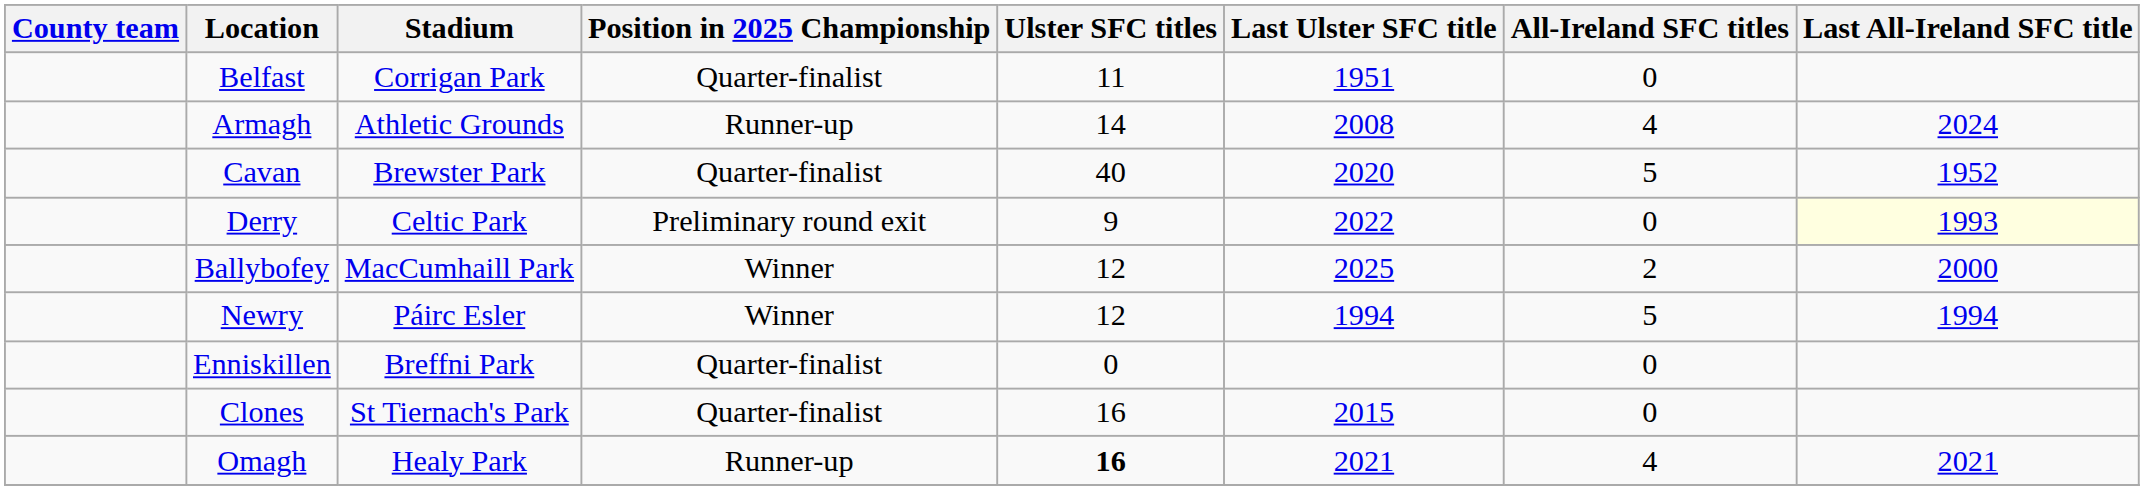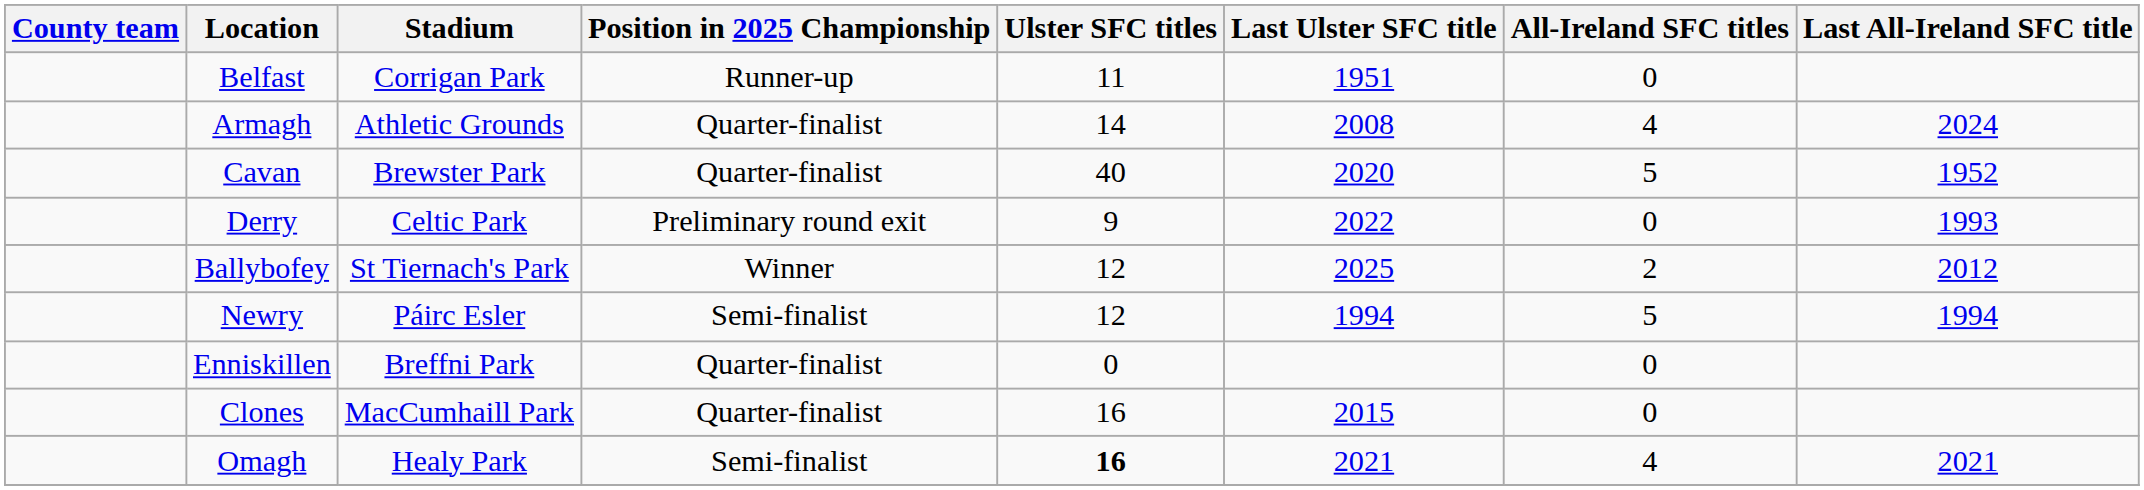Belfast | Position in 2025 Championship: Quarter-finalist -> Runner-up
Armagh | Position in 2025 Championship: Runner-up -> Quarter-finalist
Derry | Last All-Ireland SFC title: lightyellow background -> no background
Ballybofey | Stadium: MacCumhaill Park -> St Tiernach's Park
Ballybofey | Last All-Ireland SFC title: 2000 -> 2012
Newry | Position in 2025 Championship: Winner -> Semi-finalist
Clones | Stadium: St Tiernach's Park -> MacCumhaill Park
Omagh | Position in 2025 Championship: Runner-up -> Semi-finalist
